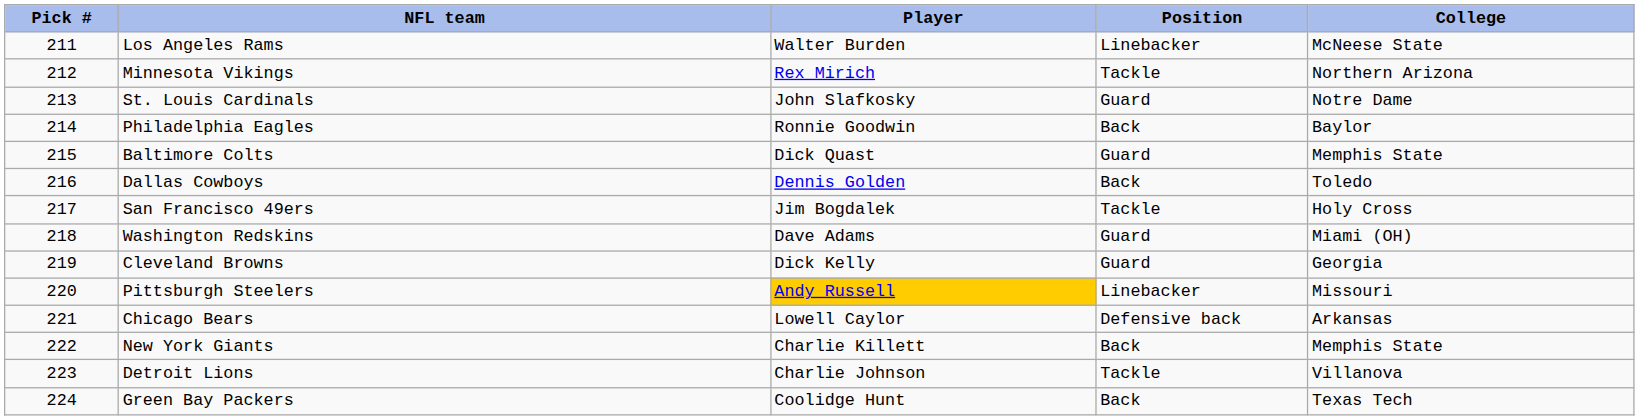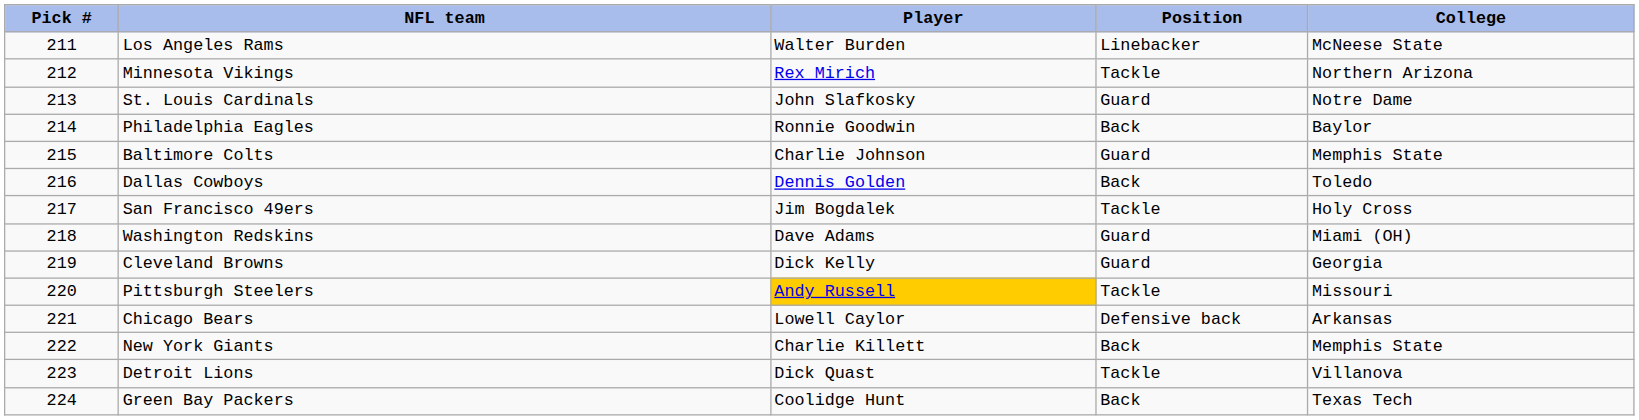Baltimore Colts | Player: Dick Quast -> Charlie Johnson
Pittsburgh Steelers | Position: Linebacker -> Tackle
Detroit Lions | Player: Charlie Johnson -> Dick Quast
